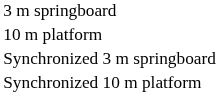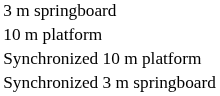rows swapped: Synchronized 3 m springboard <-> Synchronized 10 m platform
